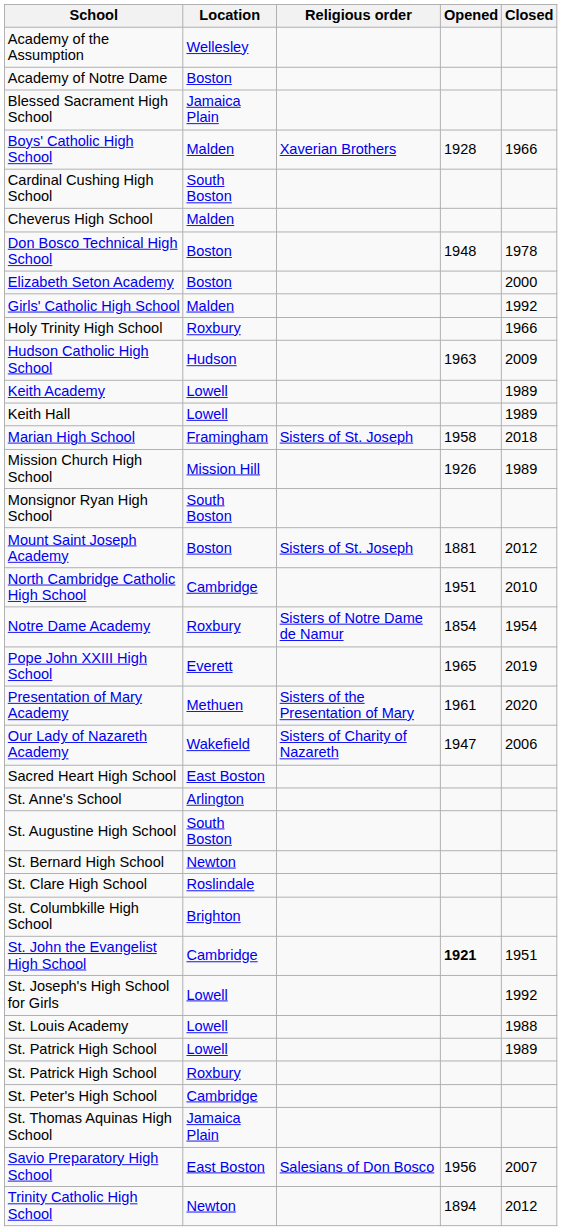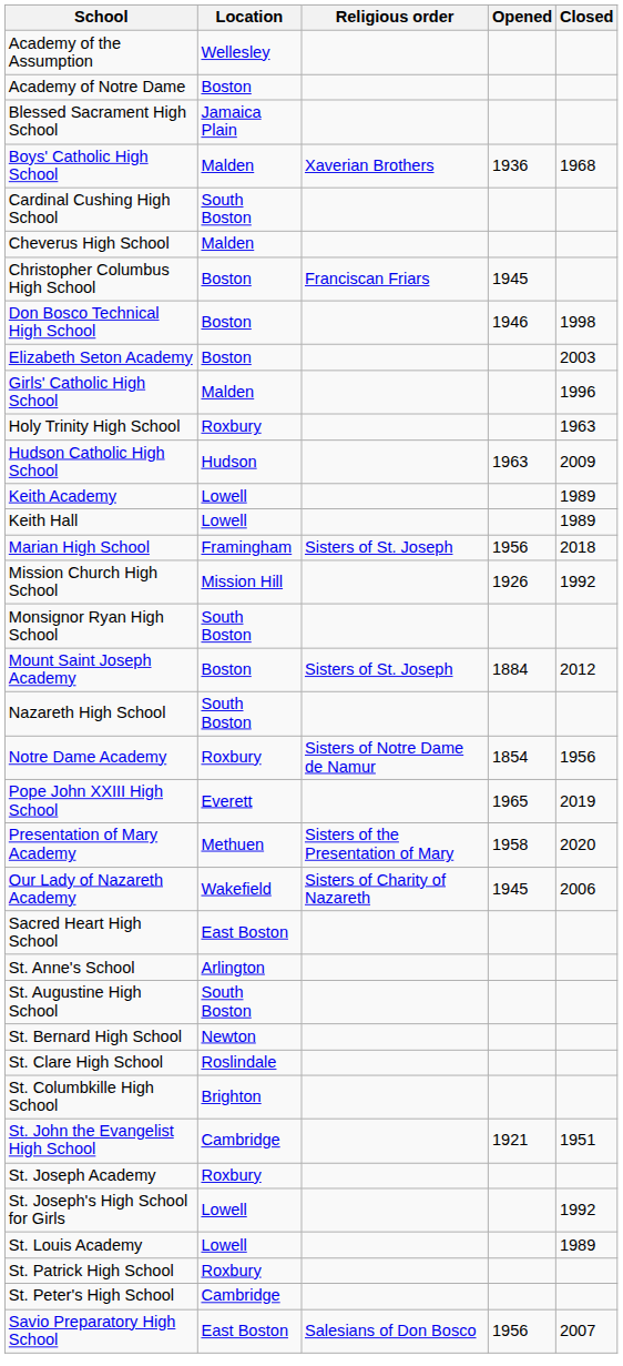Boys' Catholic High School | Opened: 1928 -> 1936
Boys' Catholic High School | Closed: 1966 -> 1968
+ row: Christopher Columbus High School | Boston | Franciscan Friars | 1945
Don Bosco Technical High School | Opened: 1948 -> 1946
Don Bosco Technical High School | Closed: 1978 -> 1998
Elizabeth Seton Academy | Closed: 2000 -> 2003
Girls' Catholic High School | Closed: 1992 -> 1996
Holy Trinity High School | Closed: 1966 -> 1963
Marian High School | Opened: 1958 -> 1956
Mission Church High School | Closed: 1989 -> 1992
Mount Saint Joseph Academy | Opened: 1881 -> 1884
+ row: Nazareth High School | South Boston
- row: North Cambridge Catholic High School | Cambridge | 1951 | 2010
Notre Dame Academy | Closed: 1954 -> 1956
Presentation of Mary Academy | Opened: 1961 -> 1958
Our Lady of Nazareth Academy | Opened: 1947 -> 1945
St. John the Evangelist High School | Opened: bold -> normal
+ row: St. Joseph Academy | Roxbury
St. Louis Academy | Closed: 1988 -> 1989
- row: St. Patrick High School | Lowell | 1989
- row: St. Thomas Aquinas High School | Jamaica Plain
- row: Trinity Catholic High School | Newton | 1894 | 2012
